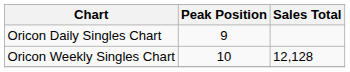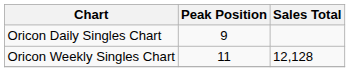Oricon Weekly Singles Chart | Peak Position: 10 -> 11
